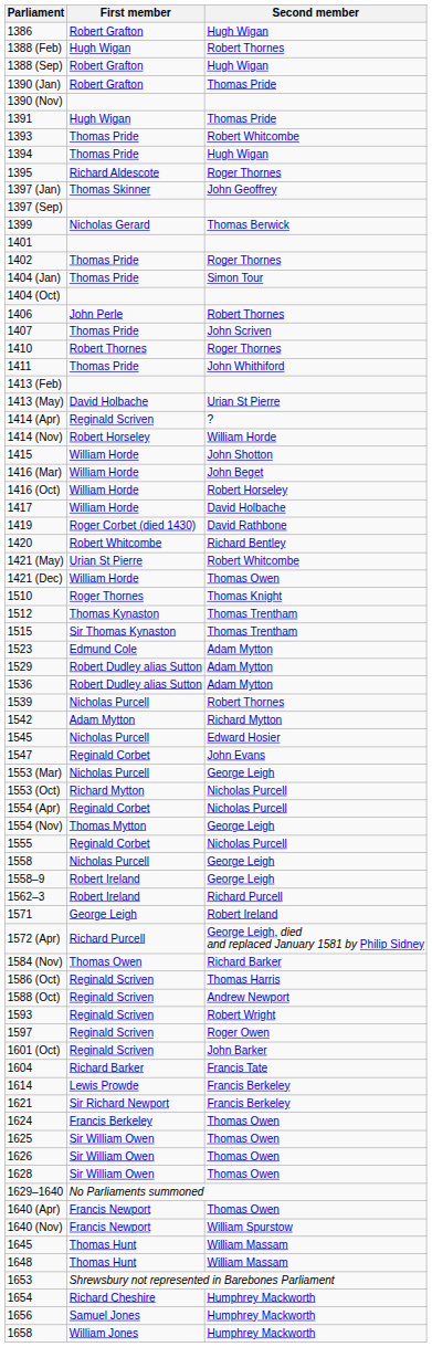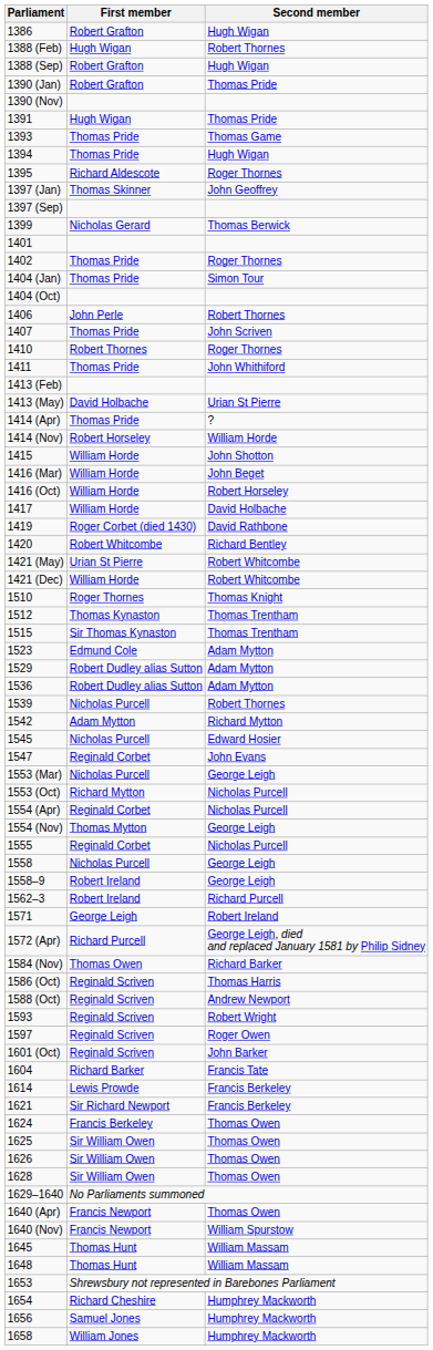1393 | Second member: Robert Whitcombe -> Thomas Game
1414 (Apr) | First member: Reginald Scriven -> Thomas Pride
1421 (Dec) | Second member: Thomas Owen -> Robert Whitcombe
